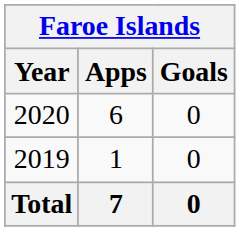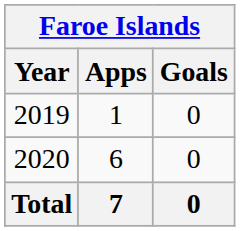rows swapped: 2019 <-> 2020
